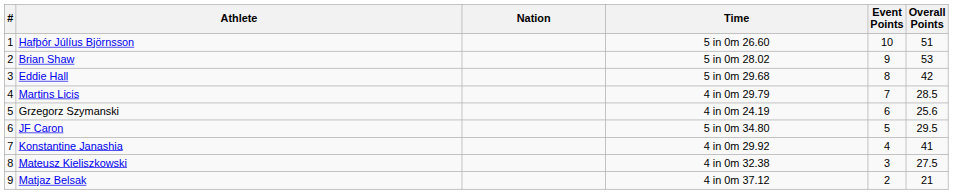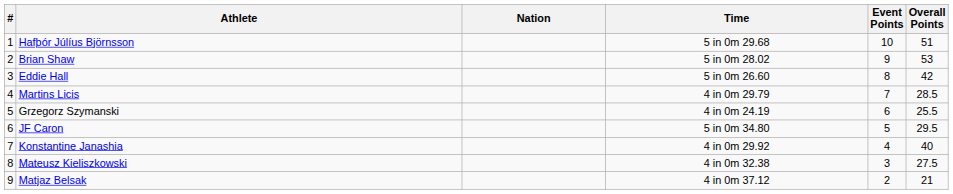Hafþór Júlíus Björnsson | Time: 5 in 0m 26.60 -> 5 in 0m 29.68
Eddie Hall | Time: 5 in 0m 29.68 -> 5 in 0m 26.60
Grzegorz Szymanski | Overall Points: 25.6 -> 25.5
Konstantine Janashia | Overall Points: 41 -> 40
